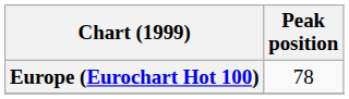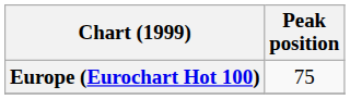Europe (Eurochart Hot 100) | Peak position: 78 -> 75
